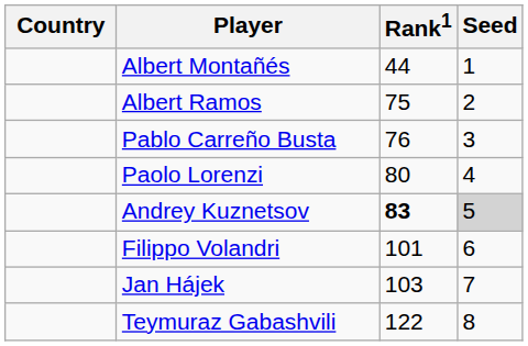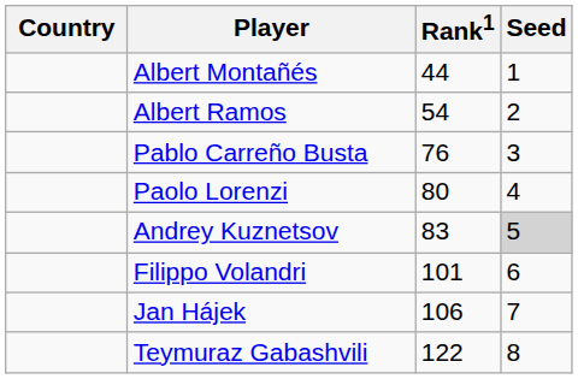Albert Ramos | Rank1: 75 -> 54
Andrey Kuznetsov | Rank1: bold -> normal
Jan Hájek | Rank1: 103 -> 106
